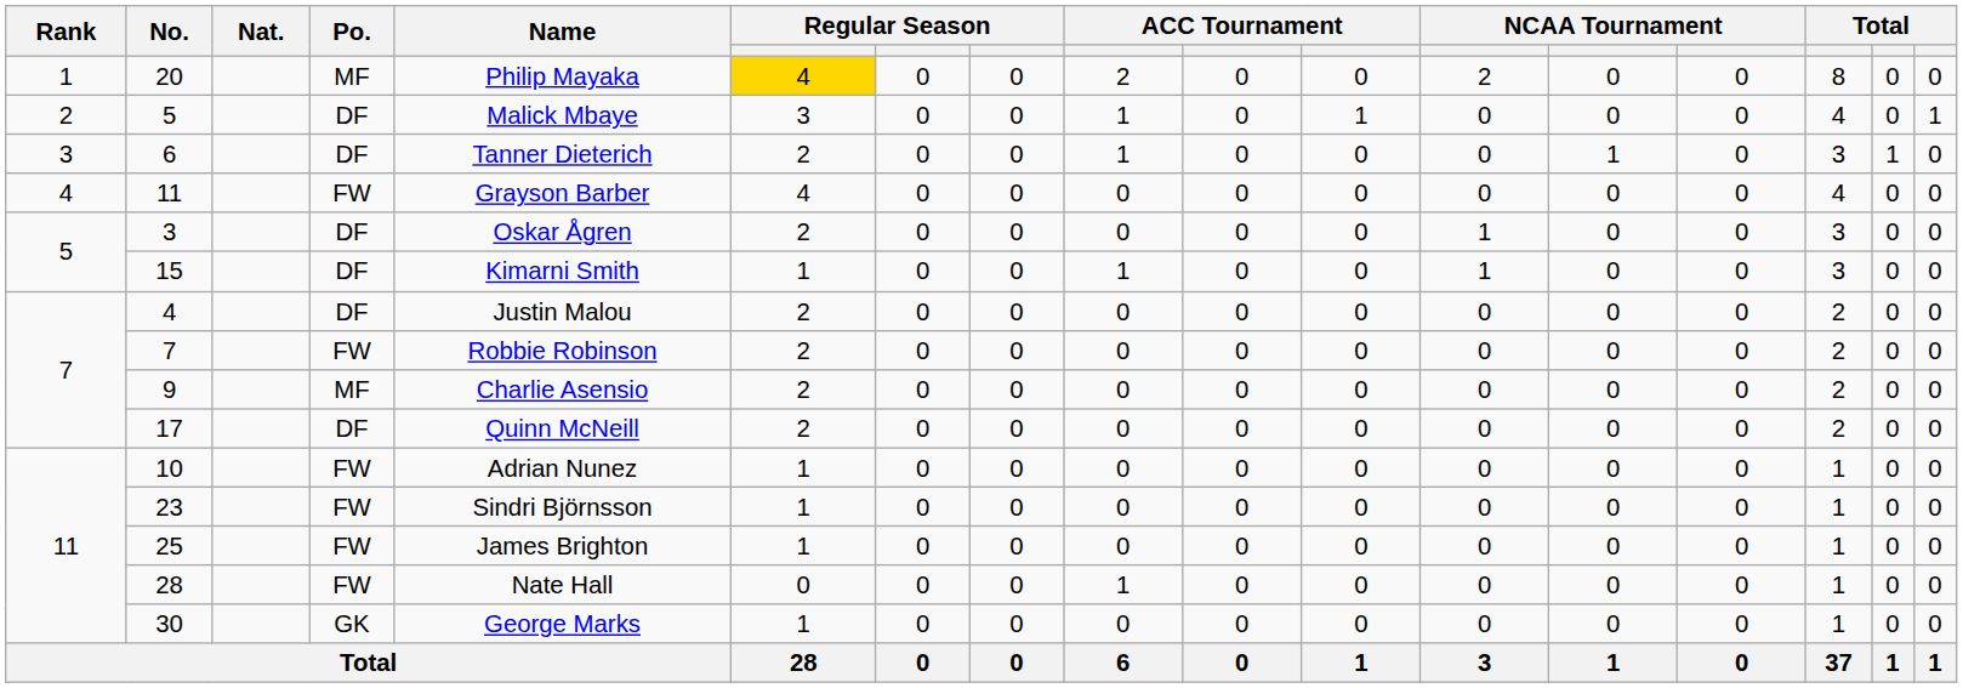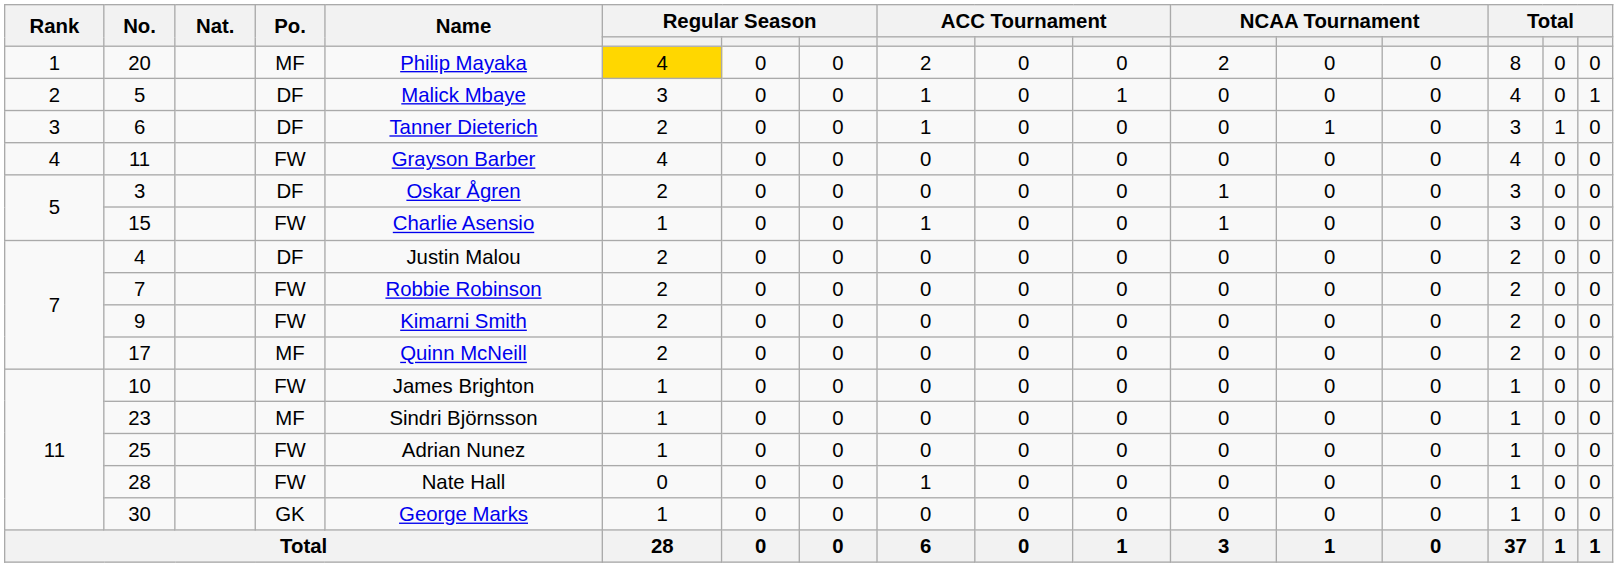15 | Po.: DF -> FW
15 | Name: Kimarni Smith -> Charlie Asensio
9 | Po.: MF -> FW
9 | Name: Charlie Asensio -> Kimarni Smith
17 | Po.: DF -> MF
10 | Name: Adrian Nunez -> James Brighton
23 | Po.: FW -> MF
25 | Name: James Brighton -> Adrian Nunez
